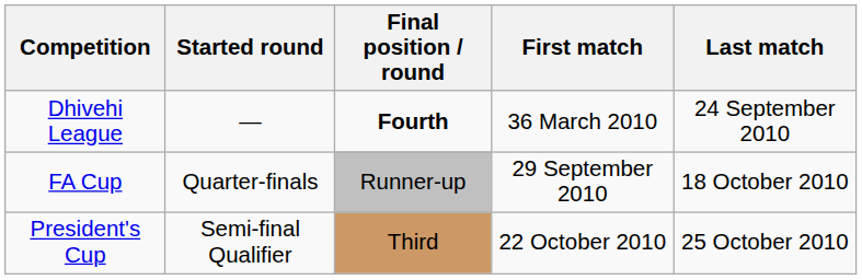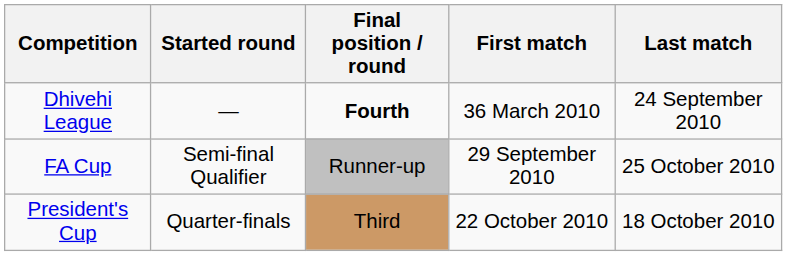FA Cup | Started round: Quarter-finals -> Semi-final Qualifier
FA Cup | Last match: 18 October 2010 -> 25 October 2010
President's Cup | Started round: Semi-final Qualifier -> Quarter-finals
President's Cup | Last match: 25 October 2010 -> 18 October 2010
